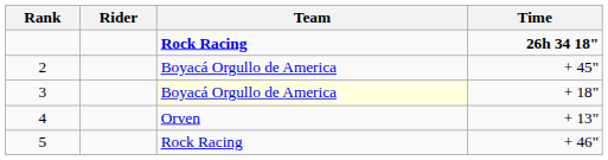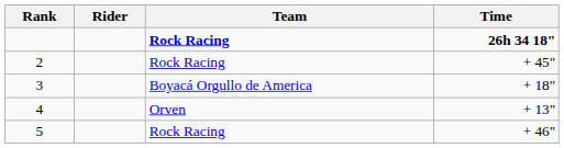2 | Team: Boyacá Orgullo de America -> Rock Racing
3 | Team: lightyellow background -> no background
